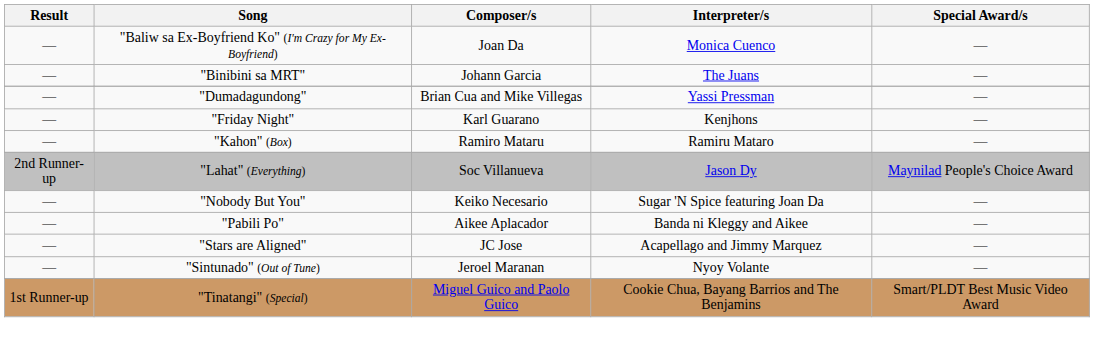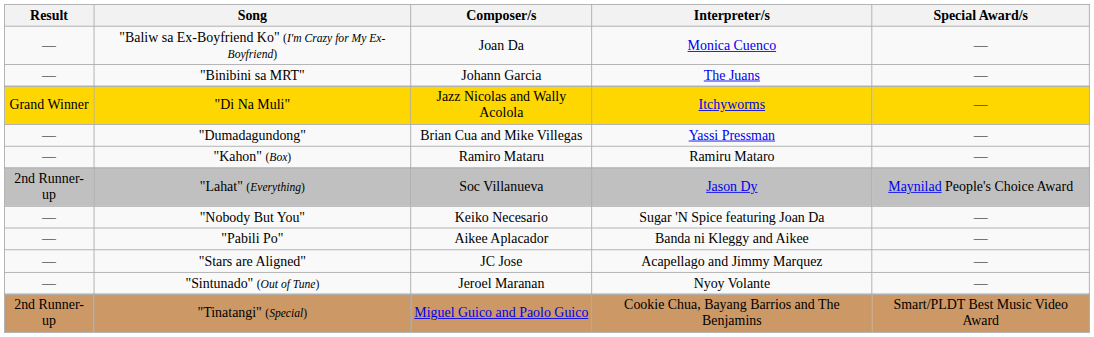+ row: Grand Winner | "Di Na Muli" | Jazz Nicolas and Wally Acolola | Itchyworms | —
- row: — | "Friday Night" | Karl Guarano | Kenjhons | —
"Tinatangi" (Special) | Result: 1st Runner-up -> 2nd Runner-up
